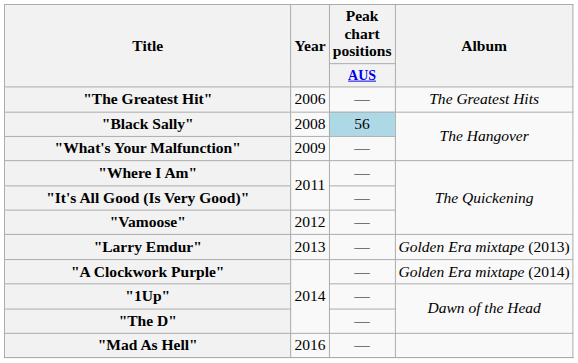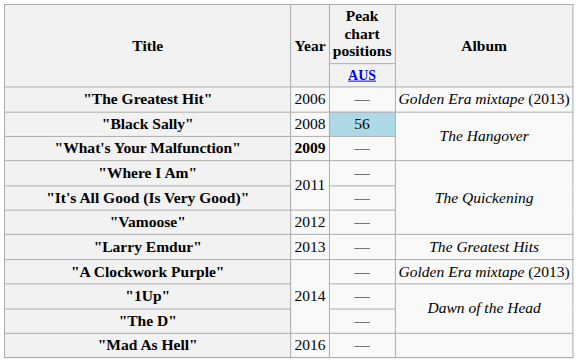"The Greatest Hit" | Album: The Greatest Hits -> Golden Era mixtape (2013)
"What's Your Malfunction" | Year: normal -> bold
"Larry Emdur" | Album: Golden Era mixtape (2013) -> The Greatest Hits
"A Clockwork Purple" | Album: Golden Era mixtape (2014) -> Golden Era mixtape (2013)
